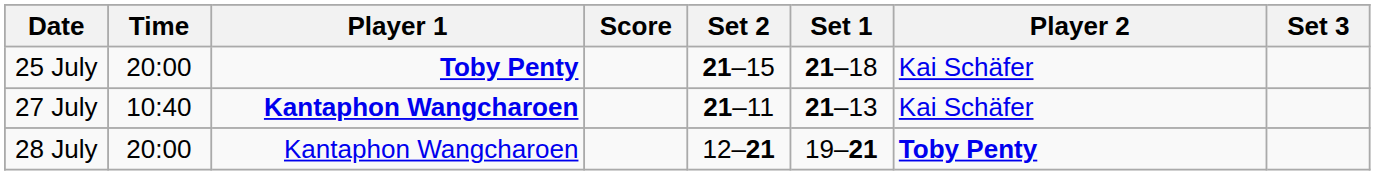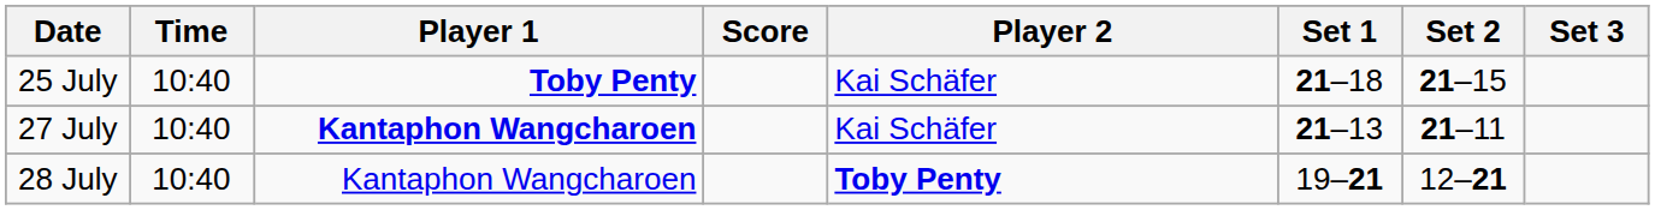columns swapped: Player 2 <-> Set 2
25 July | Time: 20:00 -> 10:40
28 July | Time: 20:00 -> 10:40
